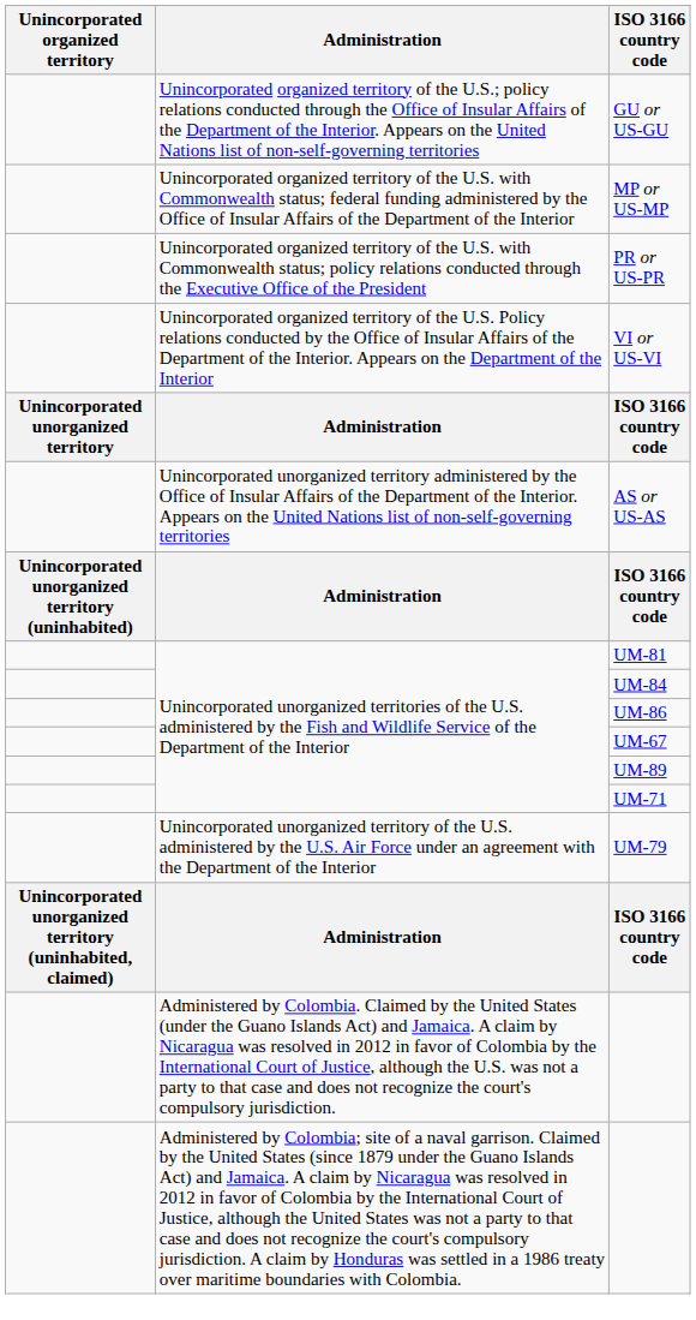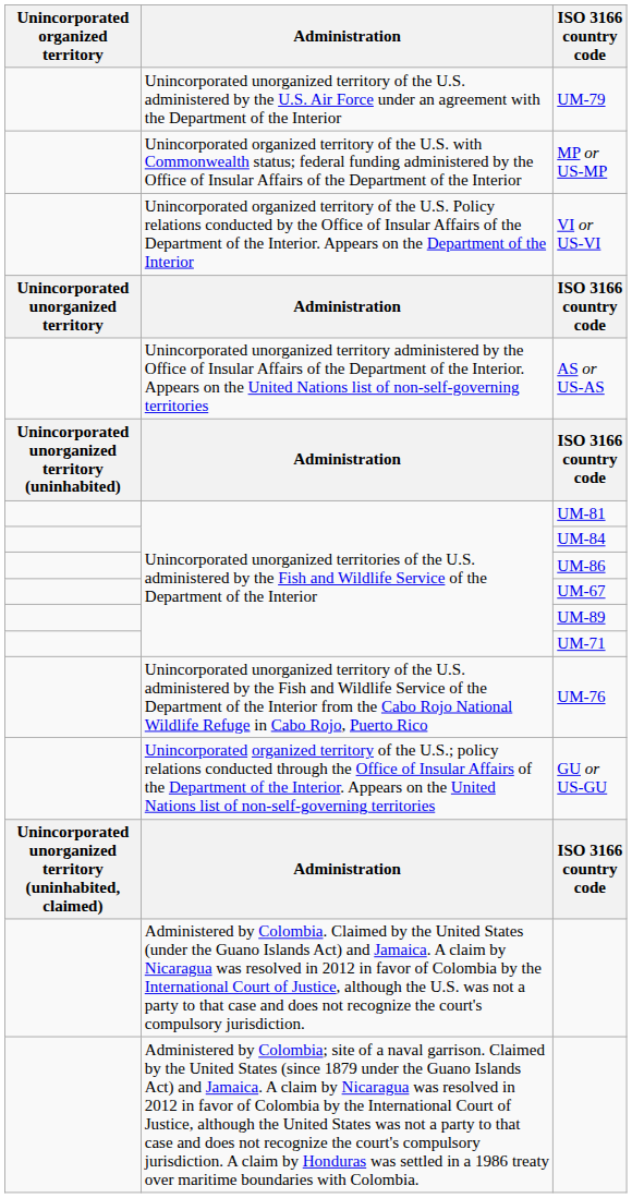rows swapped: GU or US-GU <-> UM-79
- row: Unincorporated organized territory of the U.S. with Commonwealth status; policy relations conducted through the Executive Office of the President | PR or US-PR
+ row: Unincorporated unorganized territory of the U.S. administered by the Fish and Wildlife Service of the Department of the Interior from the Cabo Rojo National Wildlife Refuge in Cabo Rojo, Puerto Rico | UM-76
